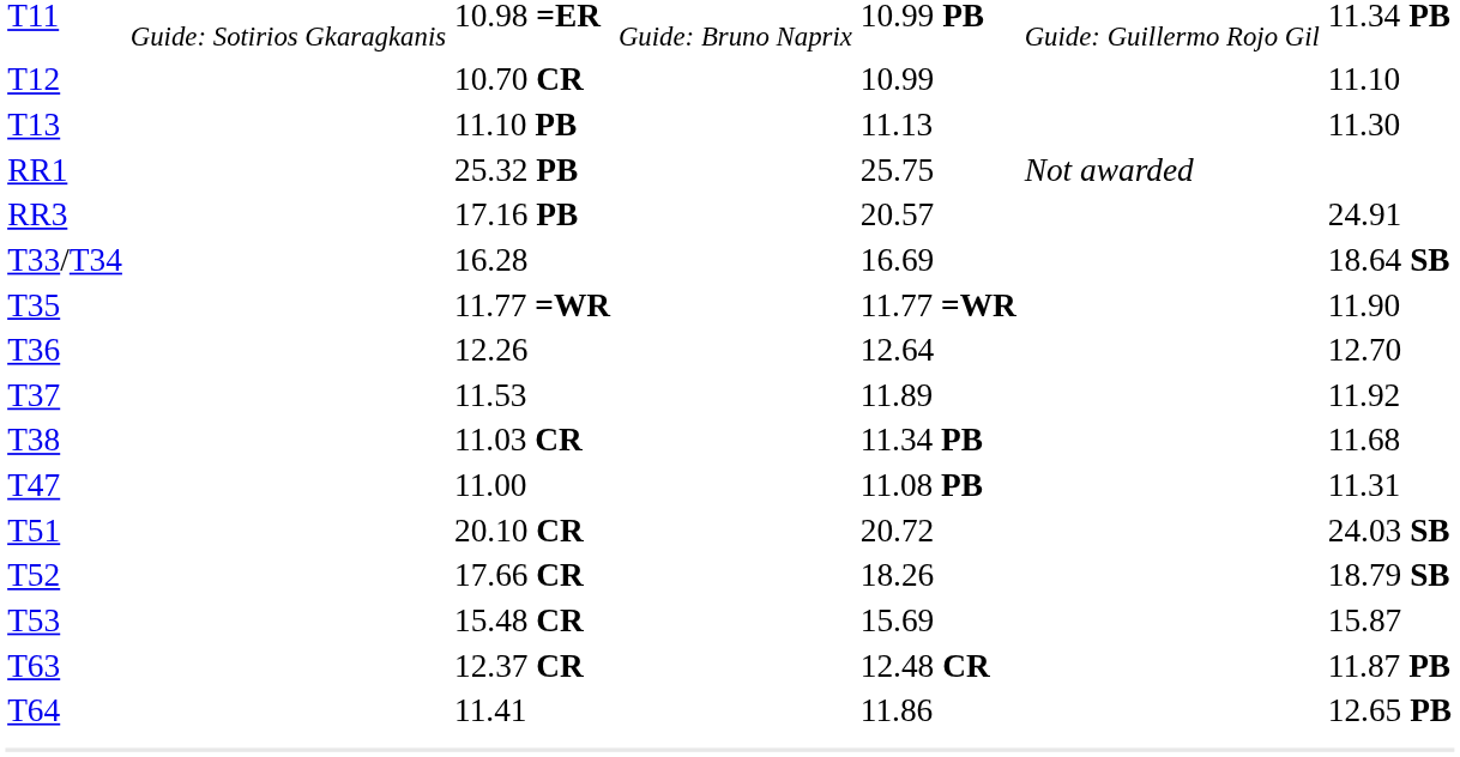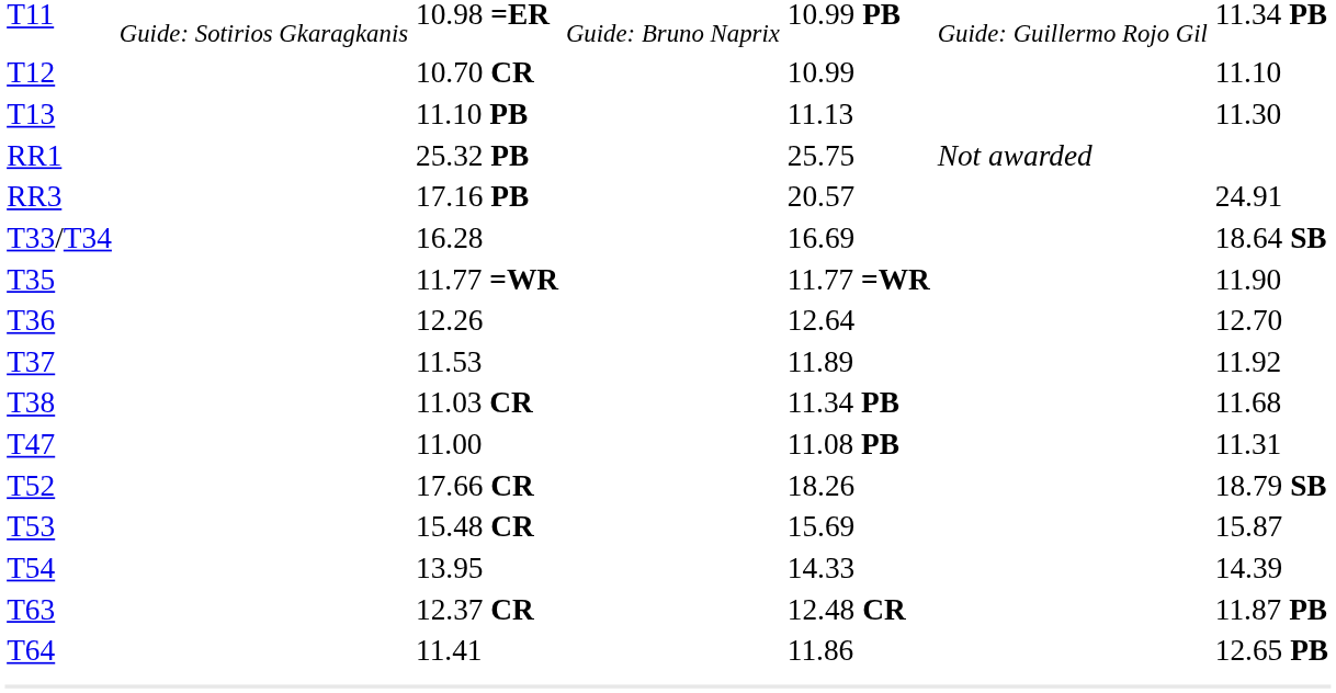- row: T51 | 20.10 CR | 20.72 | 24.03 SB
+ row: T54 | 13.95 | 14.33 | 14.39
